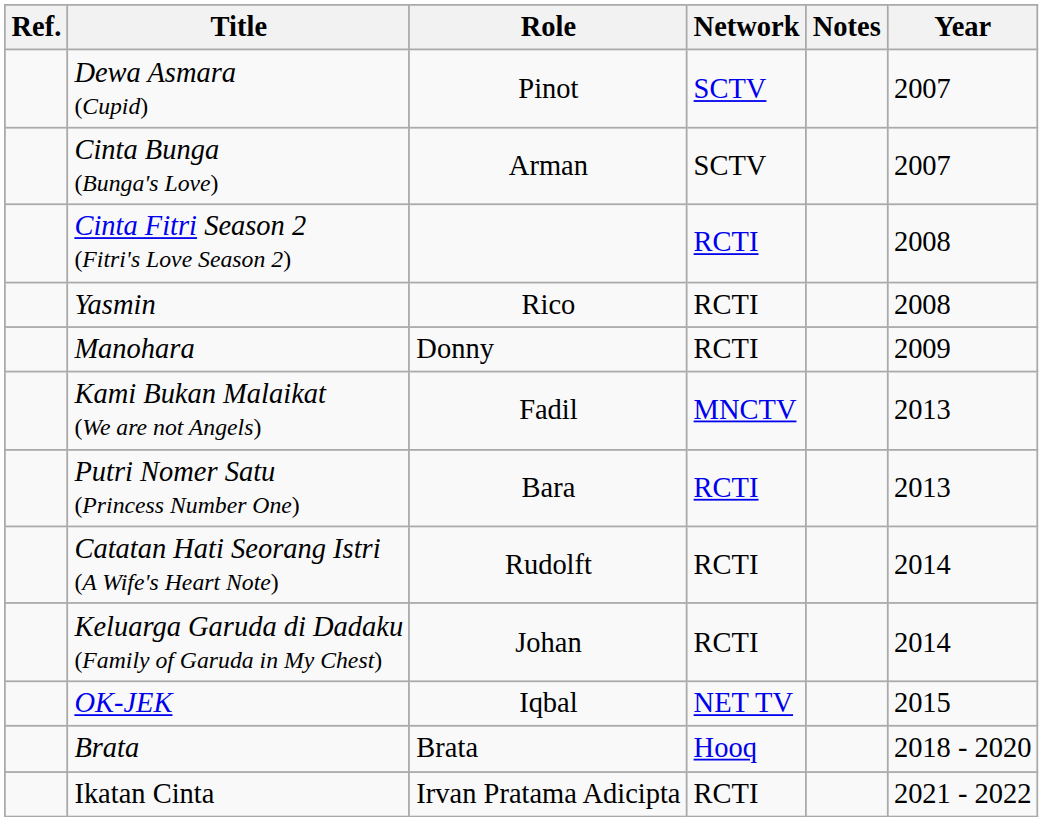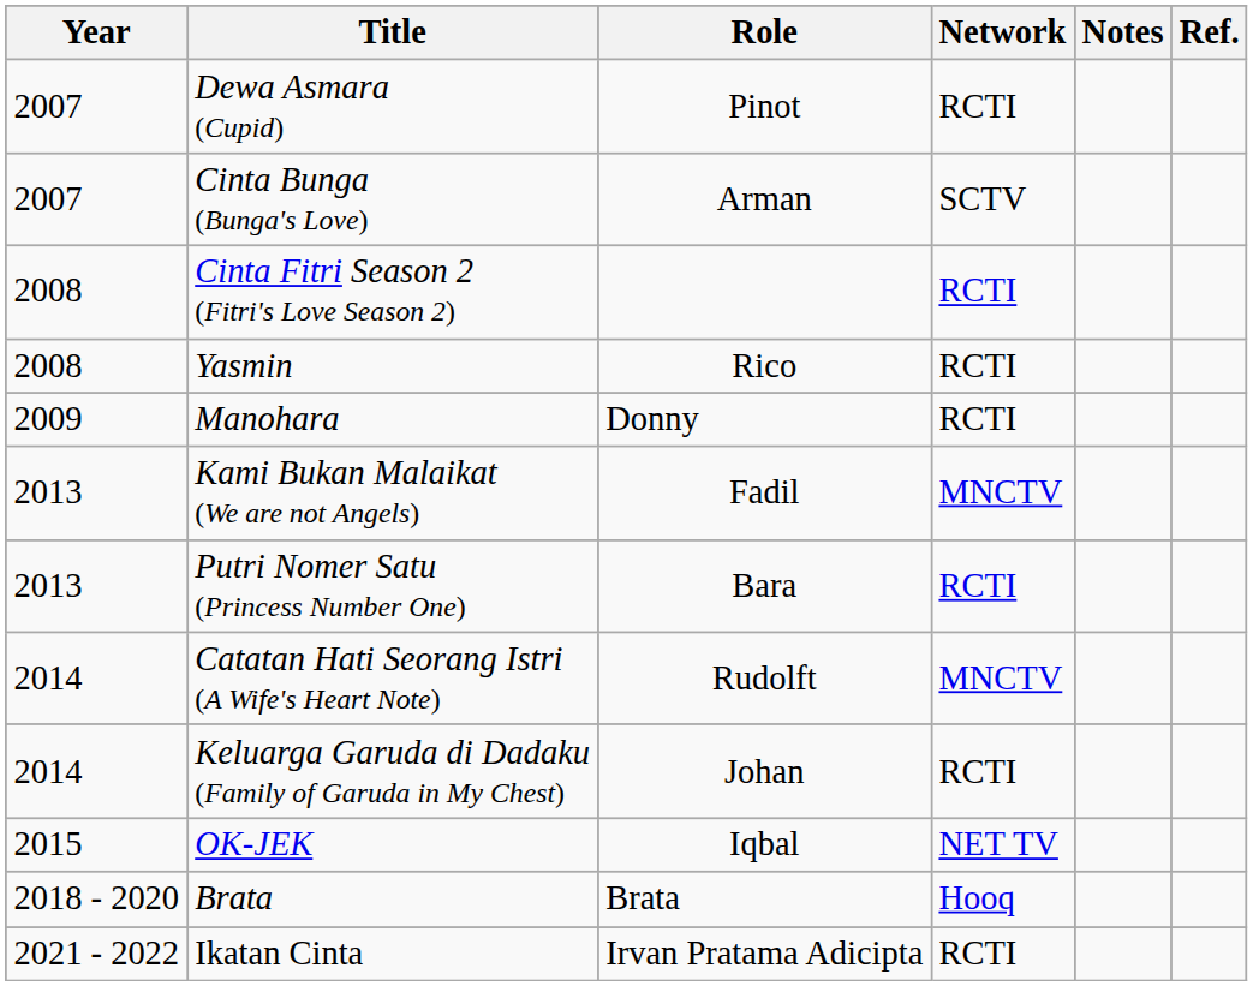columns swapped: Year <-> Ref.
Dewa Asmara (Cupid) | Network: SCTV -> RCTI
Catatan Hati Seorang Istri (A Wife's Heart Note) | Network: RCTI -> MNCTV
